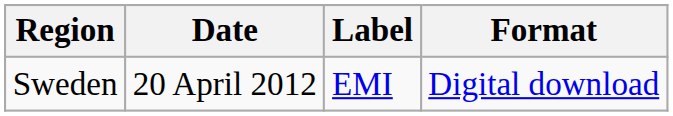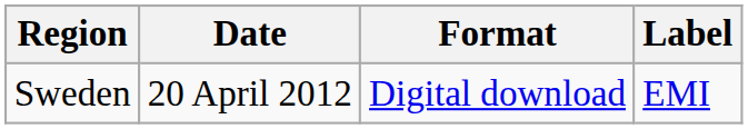columns swapped: Format <-> Label
